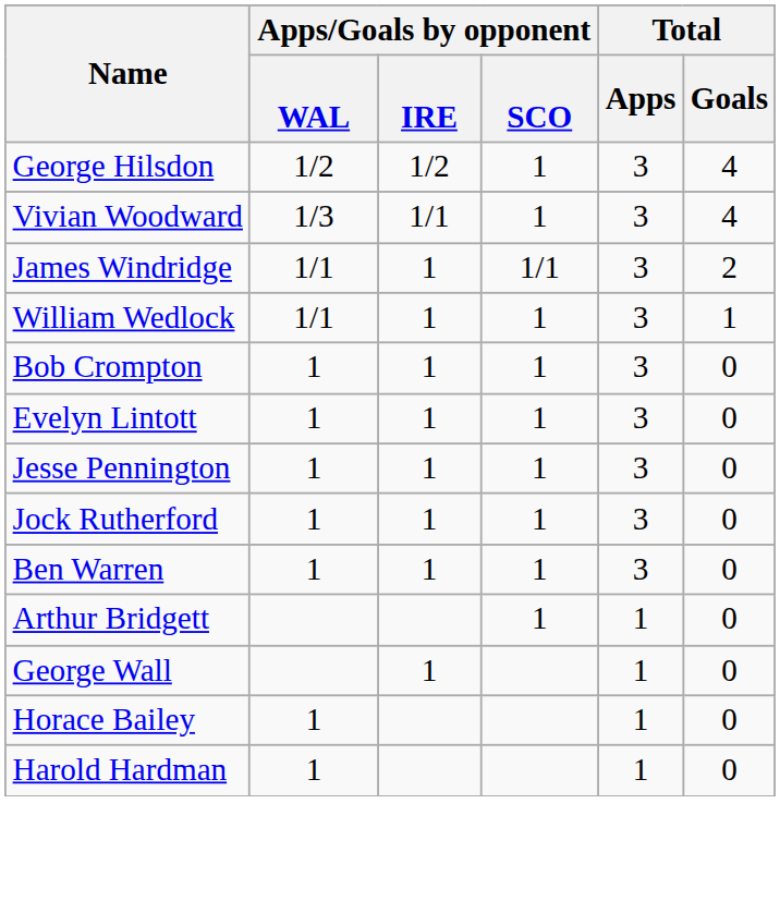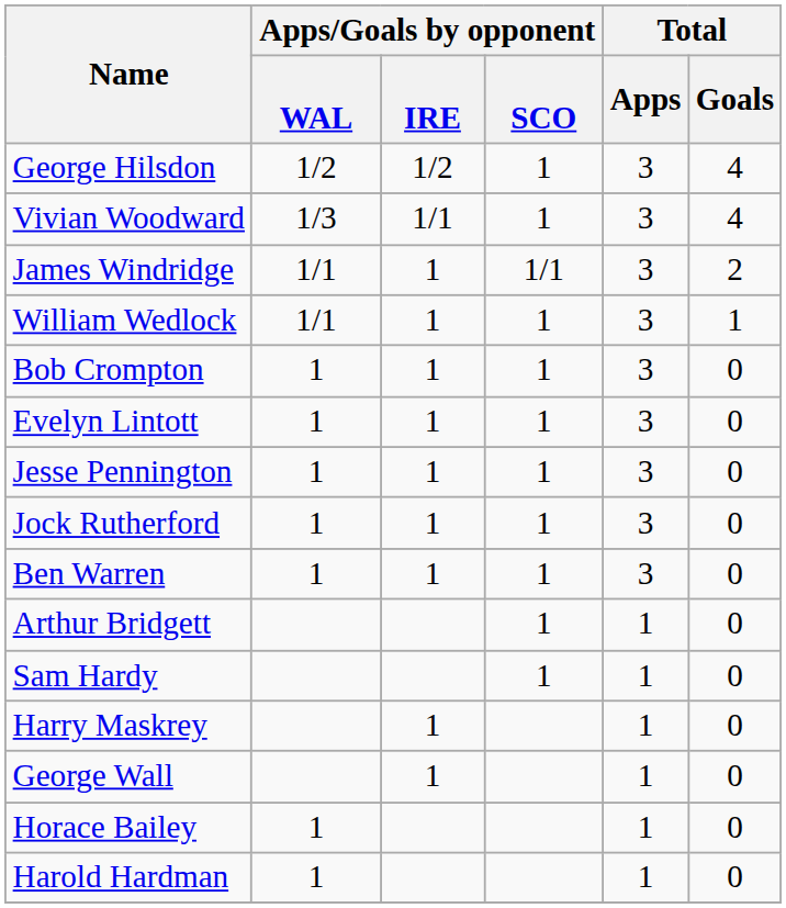+ row: Sam Hardy | 1 | 1 | 0
+ row: Harry Maskrey | 1 | 1 | 0
